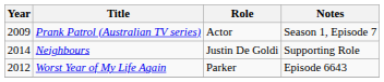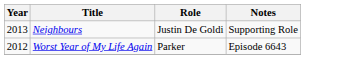- row: 2009 | Prank Patrol (Australian TV series) | Actor | Season 1, Episode 7
Neighbours | Year: 2014 -> 2013
